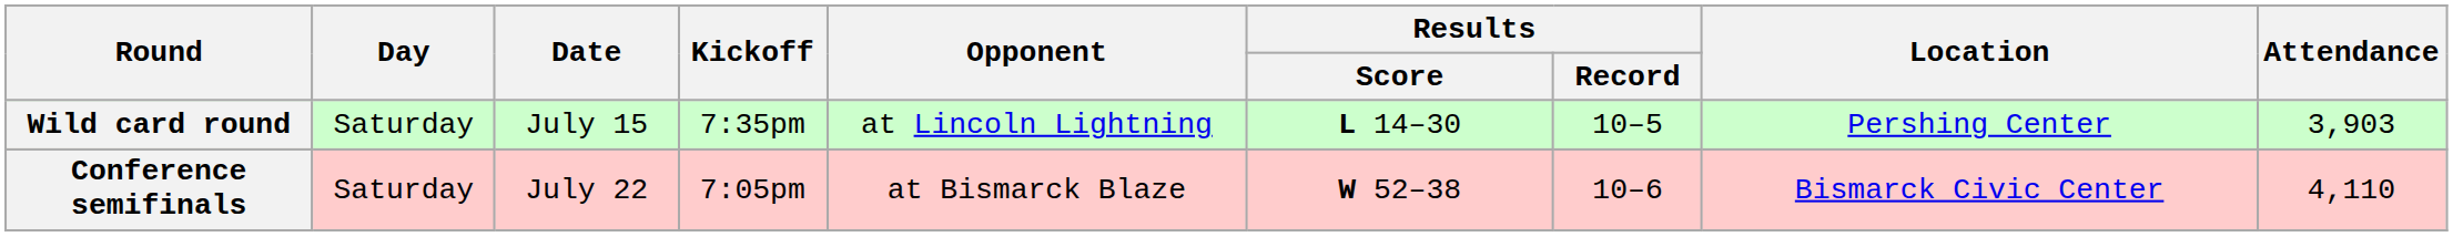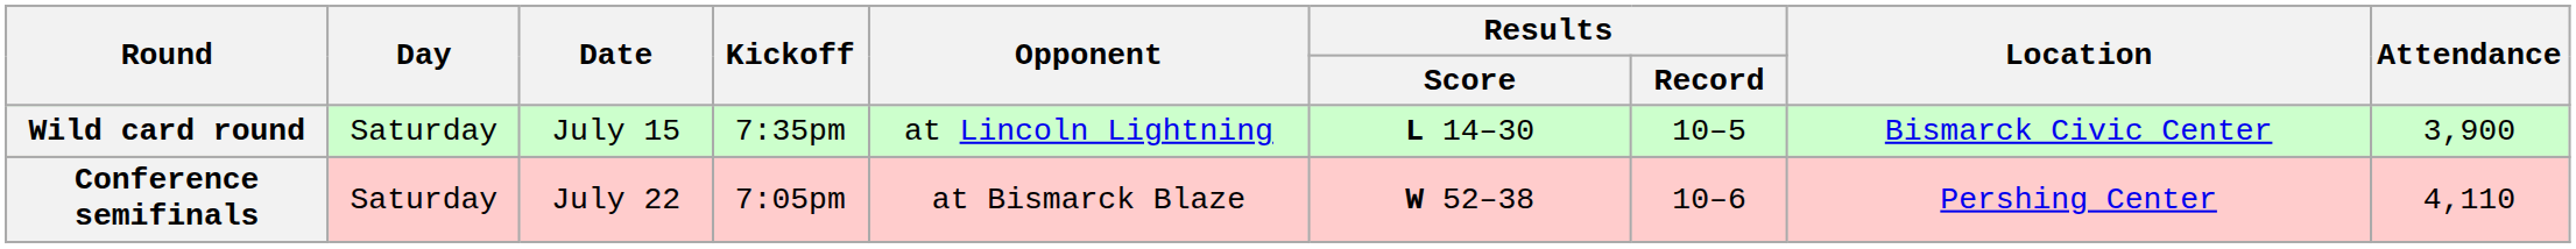Wild card round | Location: Pershing Center -> Bismarck Civic Center
Wild card round | Attendance: 3,903 -> 3,900
Conference semifinals | Location: Bismarck Civic Center -> Pershing Center
